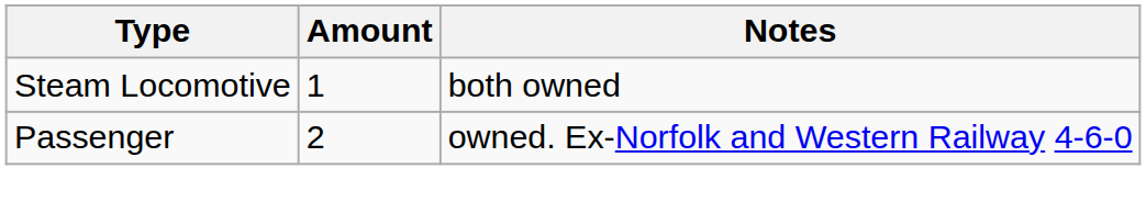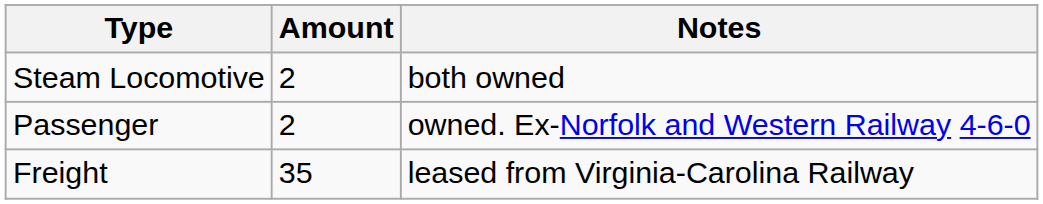Steam Locomotive | Amount: 1 -> 2
+ row: Freight | 35 | leased from Virginia-Carolina Railway
